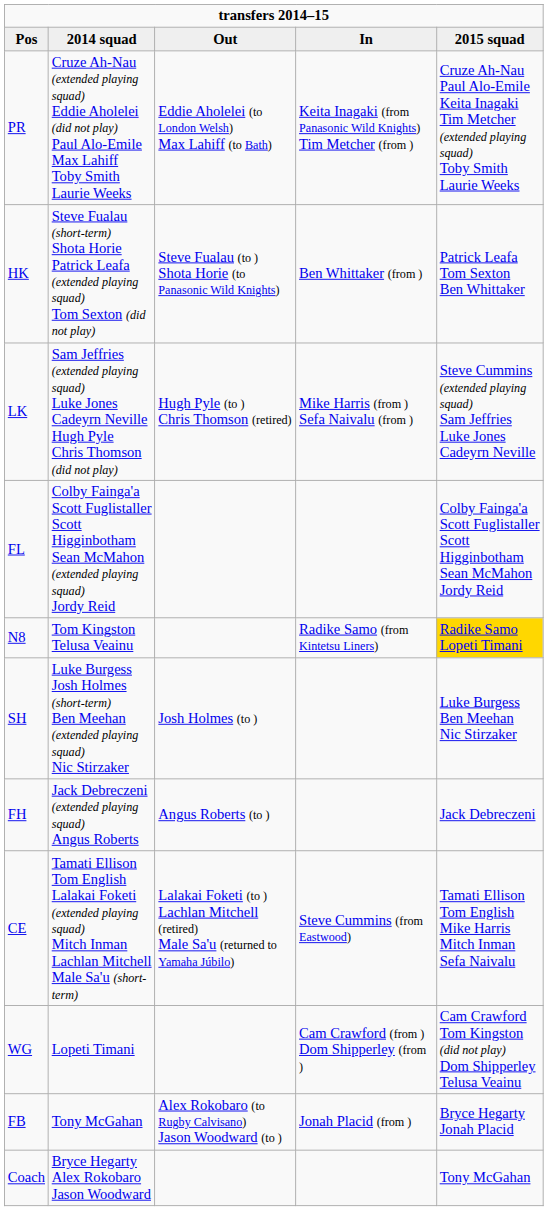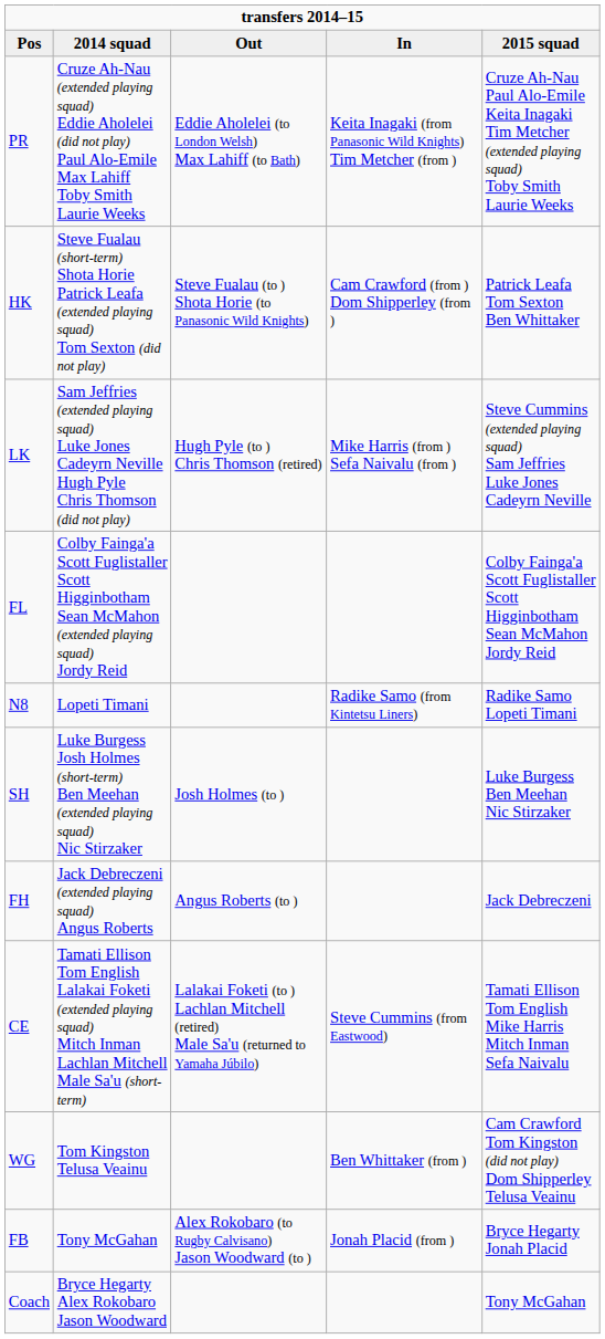HK | In: Ben Whittaker (from ) -> Cam Crawford (from ) Dom Shipperley (from )
N8 | 2014 squad: Tom Kingston Telusa Veainu -> Lopeti Timani
N8 | 2015 squad: gold background -> no background
WG | 2014 squad: Lopeti Timani -> Tom Kingston Telusa Veainu
WG | In: Cam Crawford (from ) Dom Shipperley (from ) -> Ben Whittaker (from )
